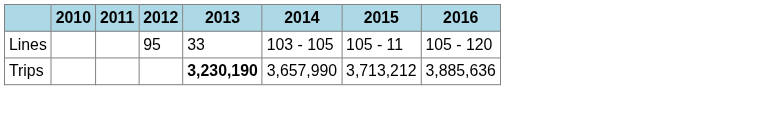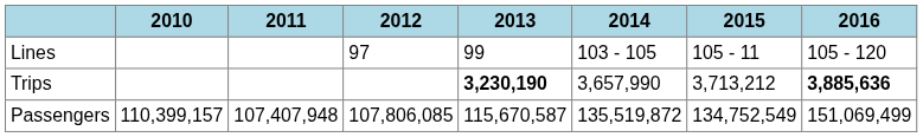Lines | 2012: 95 -> 97
Lines | 2013: 33 -> 99
Trips | 2016: normal -> bold
+ row: Passengers | 110,399,157 | 107,407,948 | 107,806,085 | 115,670,587 | 135,519,872 | 134,752,549 | 151,069,499
